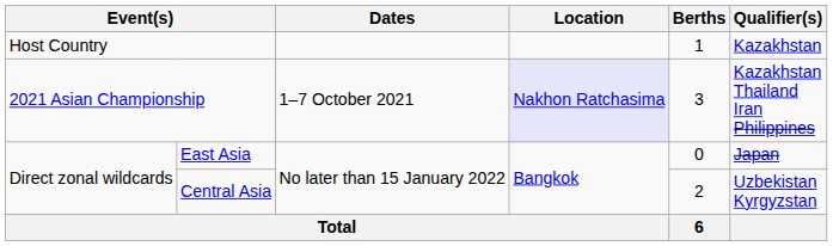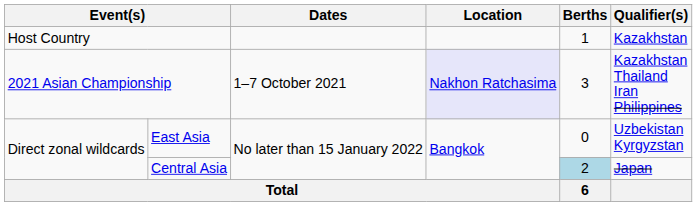East Asia | Qualifier(s): Japan -> Uzbekistan Kyrgyzstan
Central Asia | Berths: no background -> lightblue background
Central Asia | Qualifier(s): Uzbekistan Kyrgyzstan -> Japan
